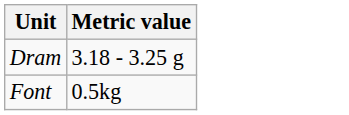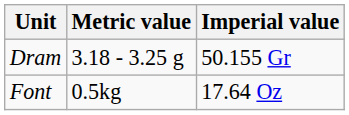+ column: Imperial value | 50.155 Gr | 17.64 Oz
